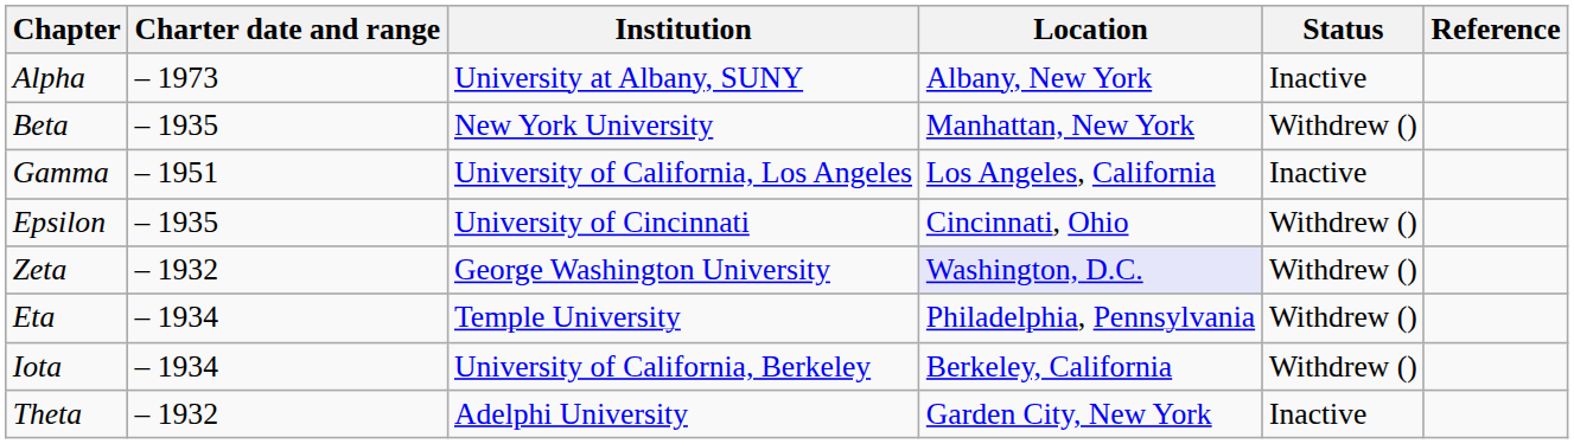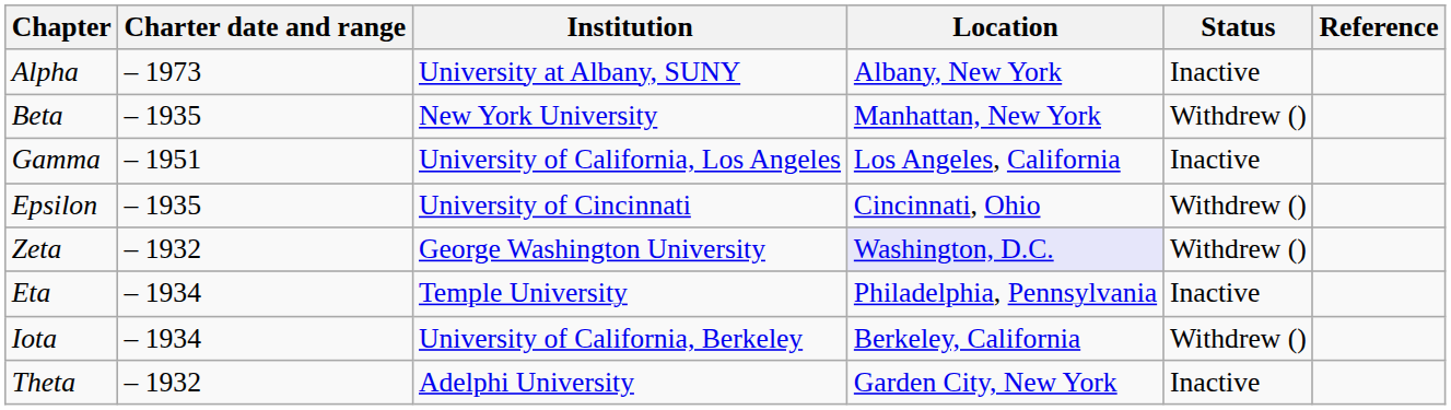Eta | Status: Withdrew () -> Inactive
